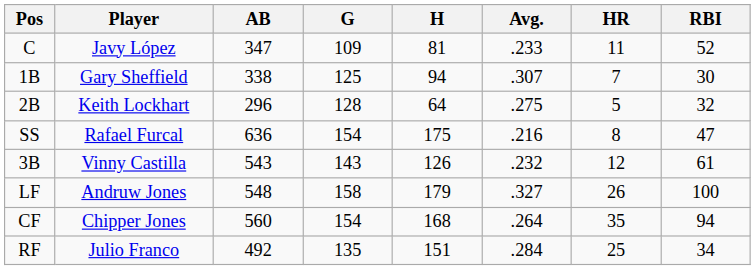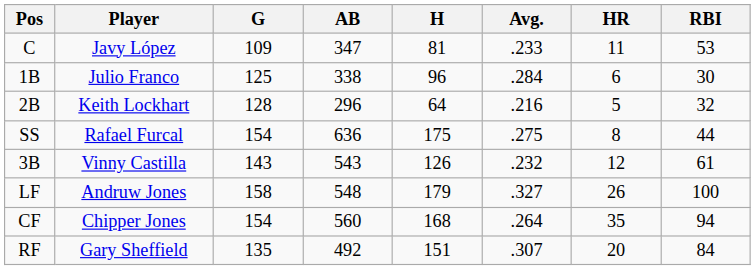columns swapped: G <-> AB
C | RBI: 52 -> 53
1B | Player: Gary Sheffield -> Julio Franco
1B | H: 94 -> 96
1B | Avg.: .307 -> .284
1B | HR: 7 -> 6
2B | Avg.: .275 -> .216
SS | Avg.: .216 -> .275
SS | RBI: 47 -> 44
RF | Player: Julio Franco -> Gary Sheffield
RF | Avg.: .284 -> .307
RF | HR: 25 -> 20
RF | RBI: 34 -> 84
